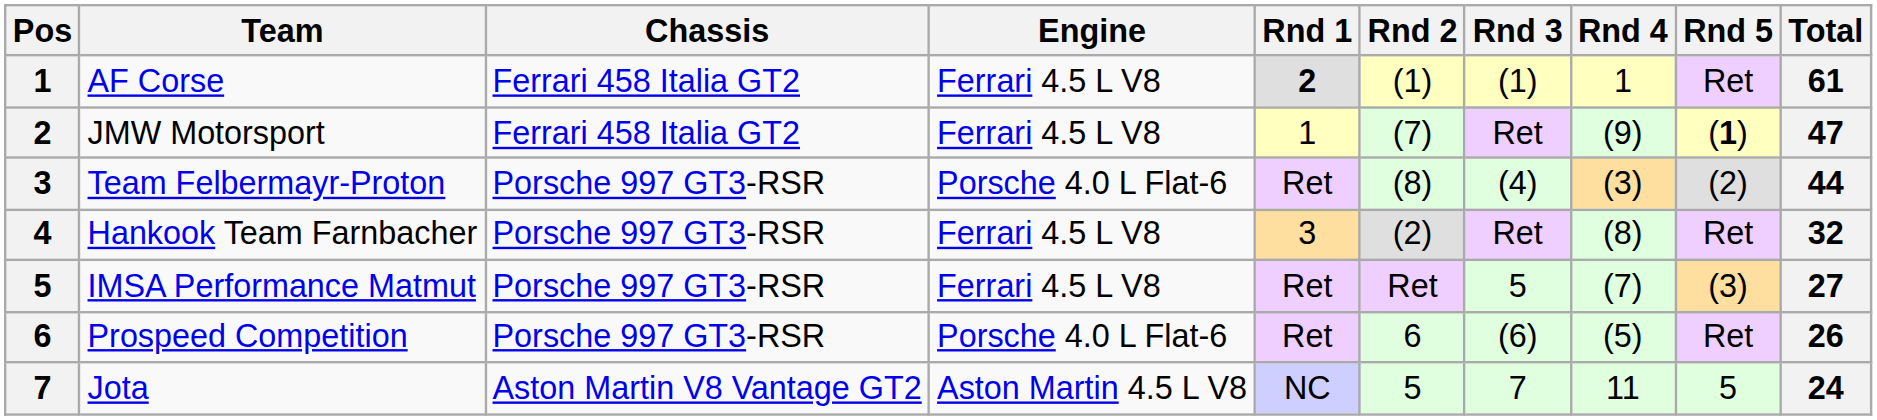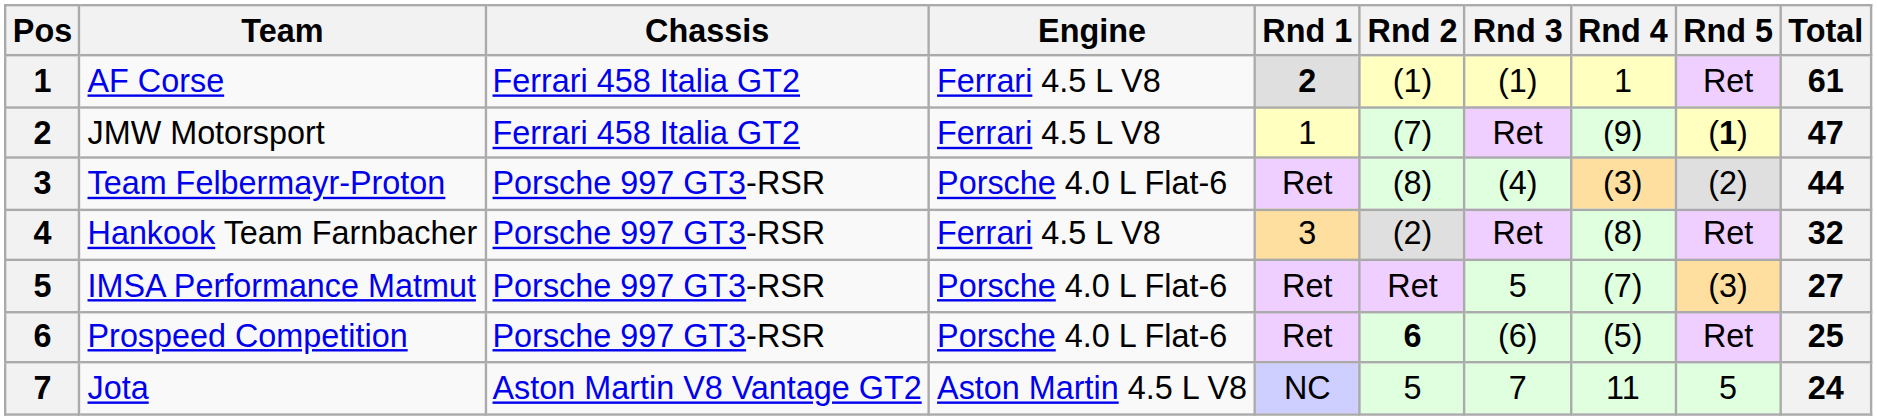IMSA Performance Matmut | Engine: Ferrari 4.5 L V8 -> Porsche 4.0 L Flat-6
Prospeed Competition | Rnd 2: normal -> bold
Prospeed Competition | Total: 26 -> 25
